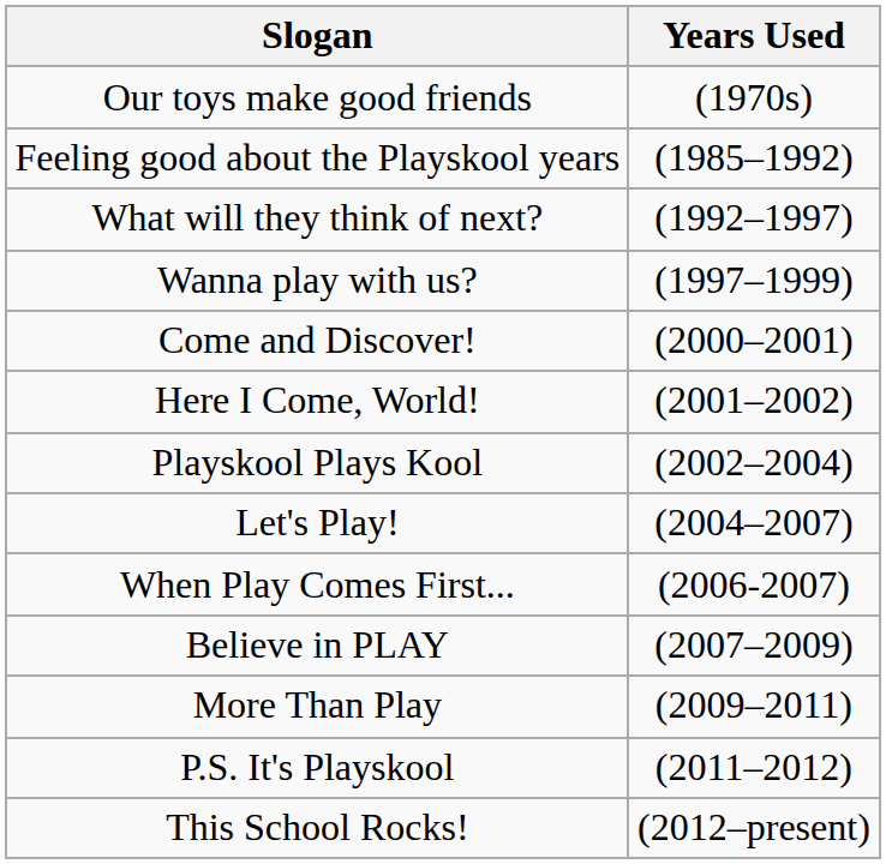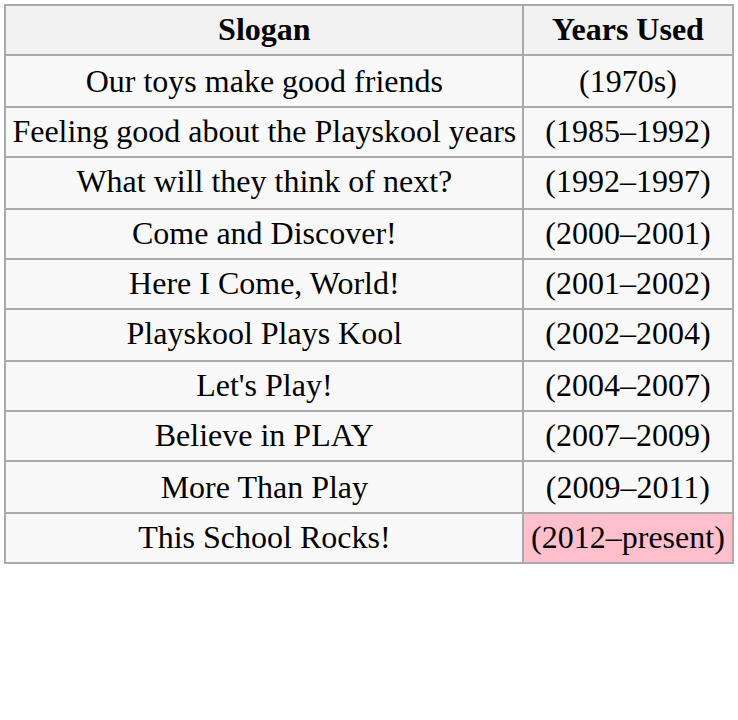- row: Wanna play with us? | (1997–1999)
- row: When Play Comes First... | (2006-2007)
- row: P.S. It's Playskool | (2011–2012)
This School Rocks! | Years Used: no background -> pink background
